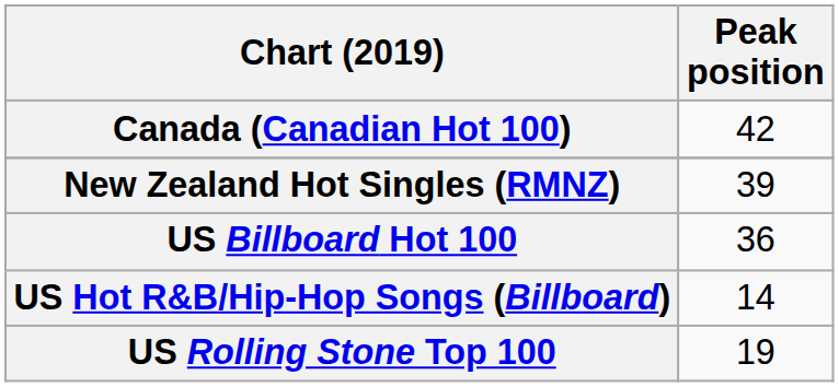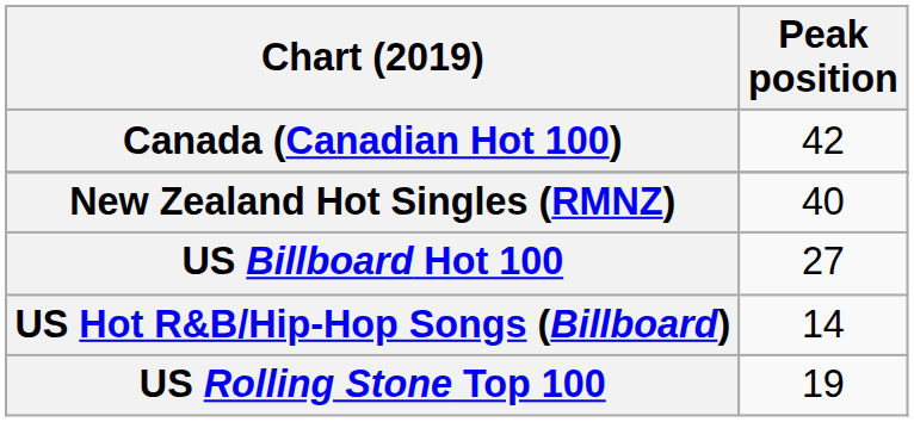New Zealand Hot Singles (RMNZ) | Peak position: 39 -> 40
US Billboard Hot 100 | Peak position: 36 -> 27
